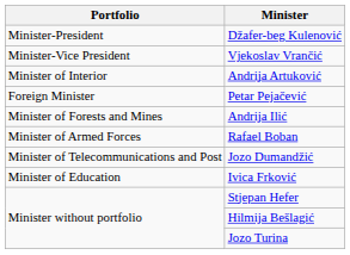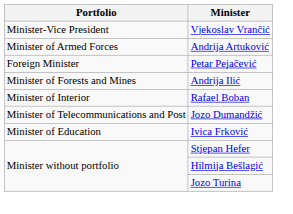- row: Minister-President | Džafer-beg Kulenović
Andrija Artuković | Portfolio: Minister of Interior -> Minister of Armed Forces
Rafael Boban | Portfolio: Minister of Armed Forces -> Minister of Interior
